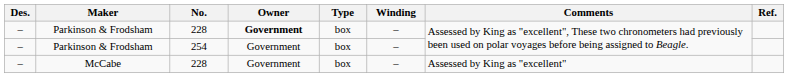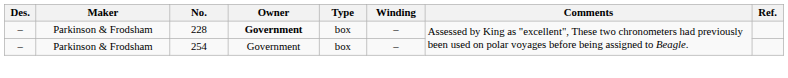- row: – | McCabe | 228 | Government | box | – | Assessed by King as "excellent"
